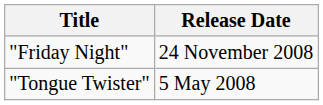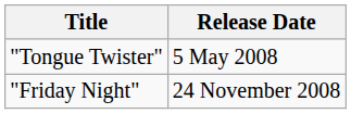rows swapped: "Tongue Twister" <-> "Friday Night"
